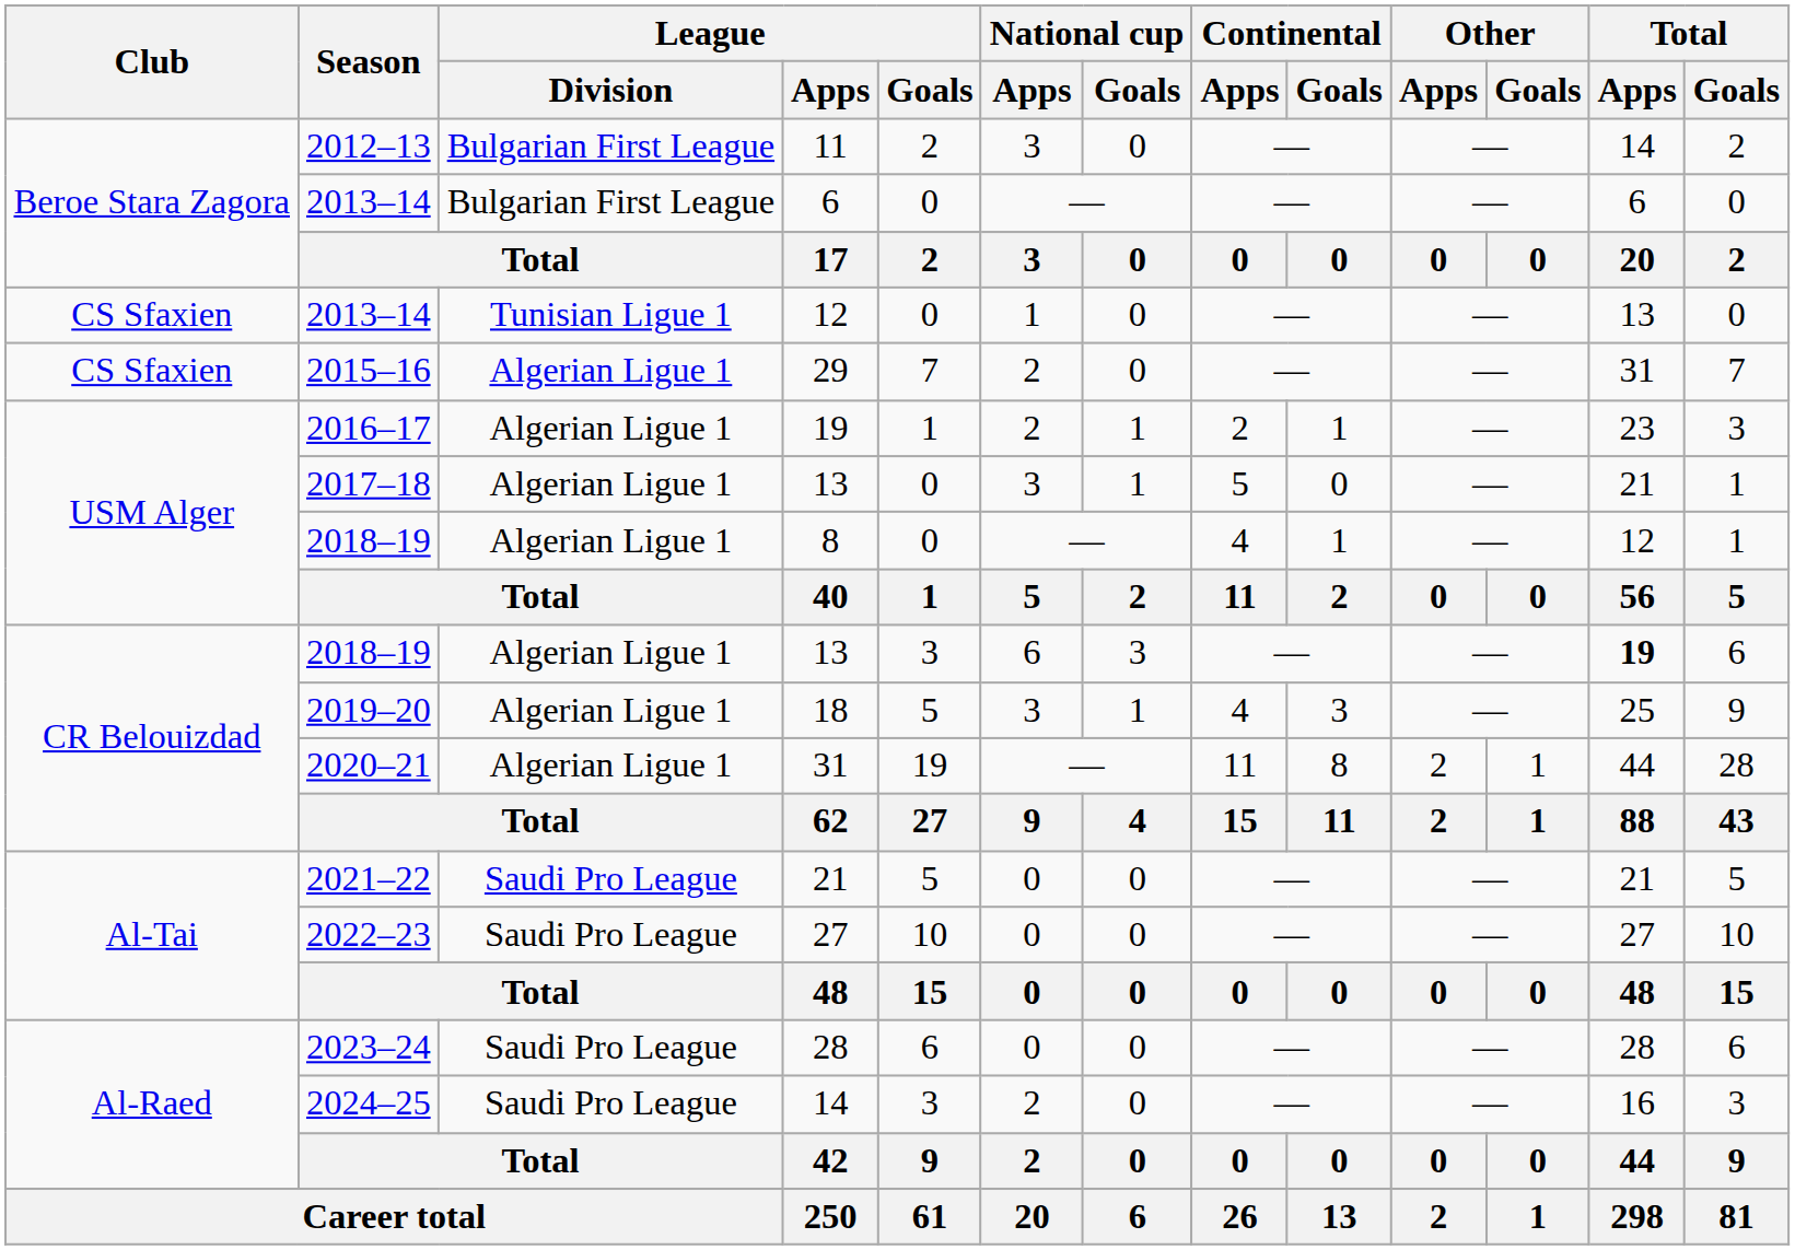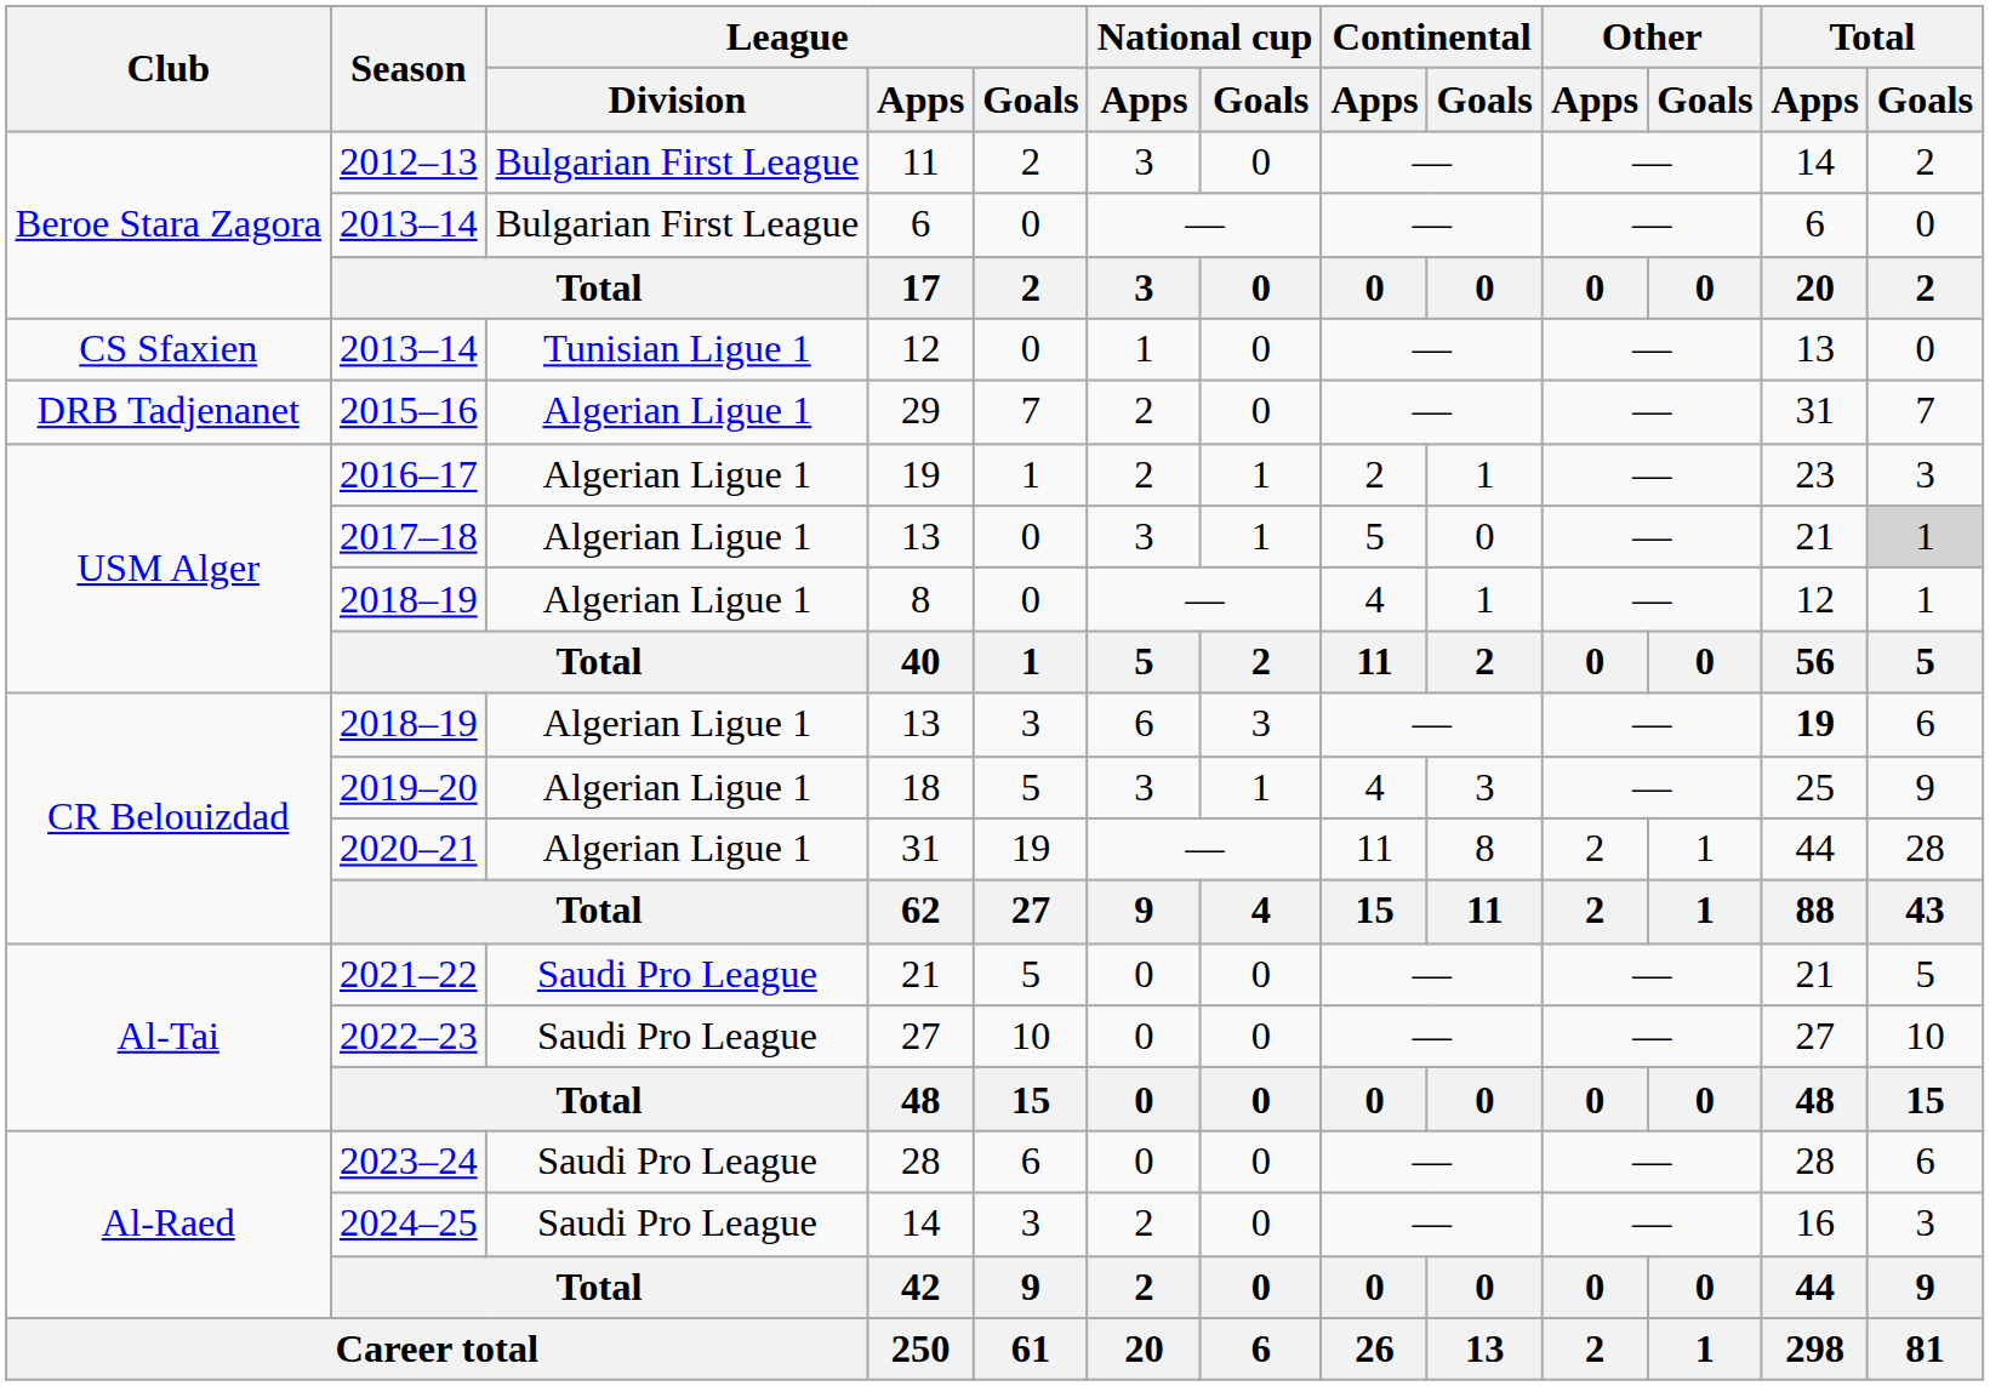29 | Club: CS Sfaxien -> DRB Tadjenanet
2017–18 / 13 | Total / Goals: no background -> lightgrey background
